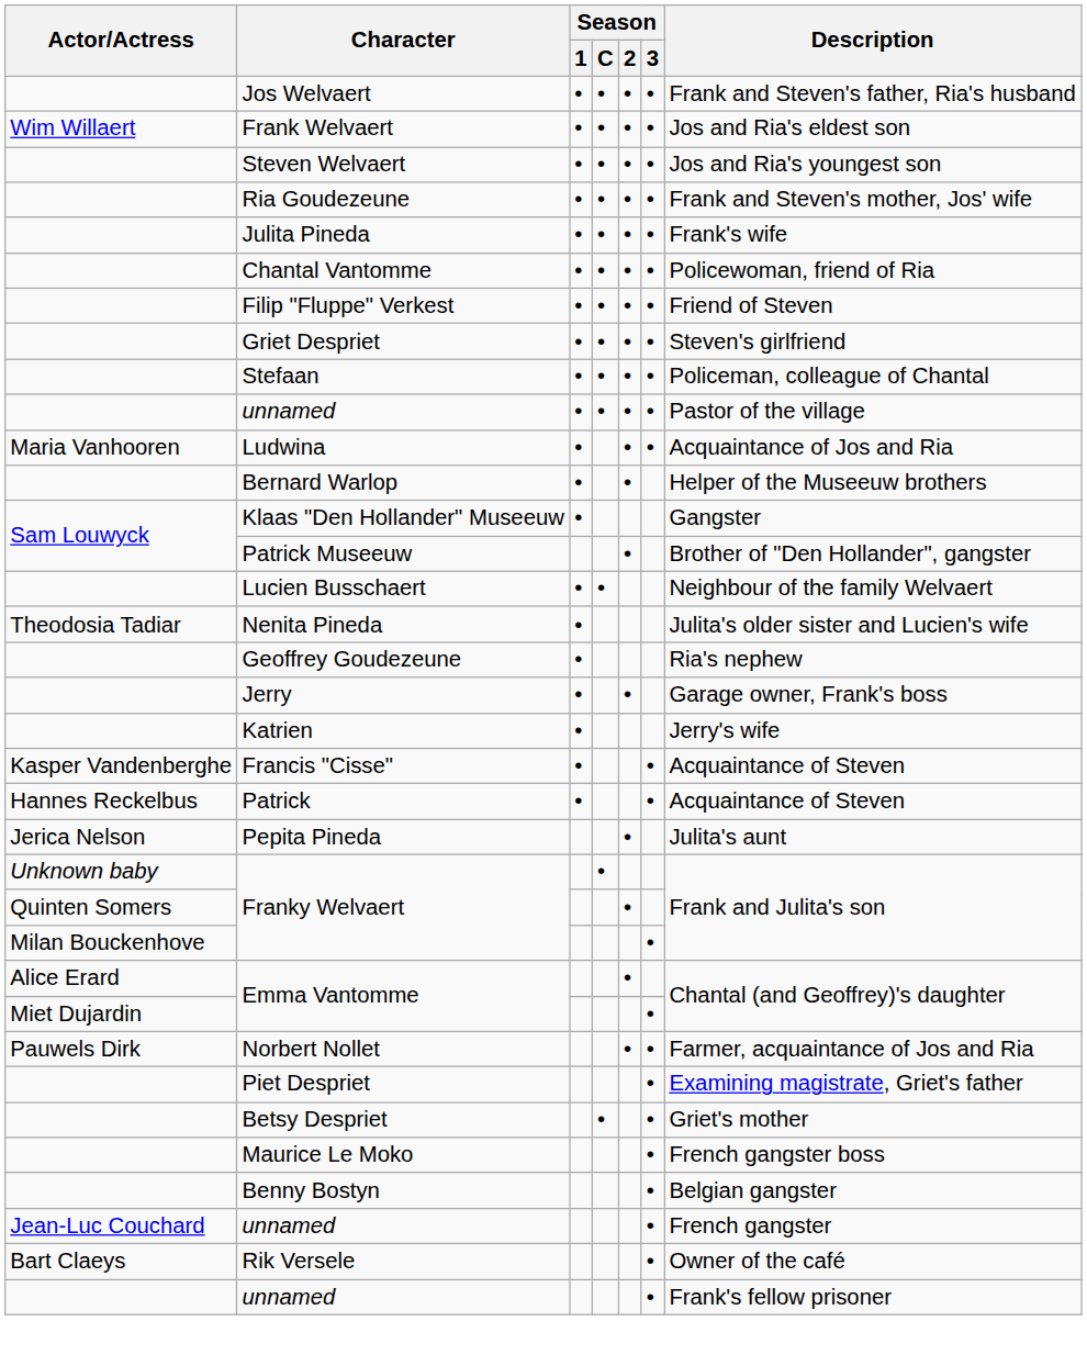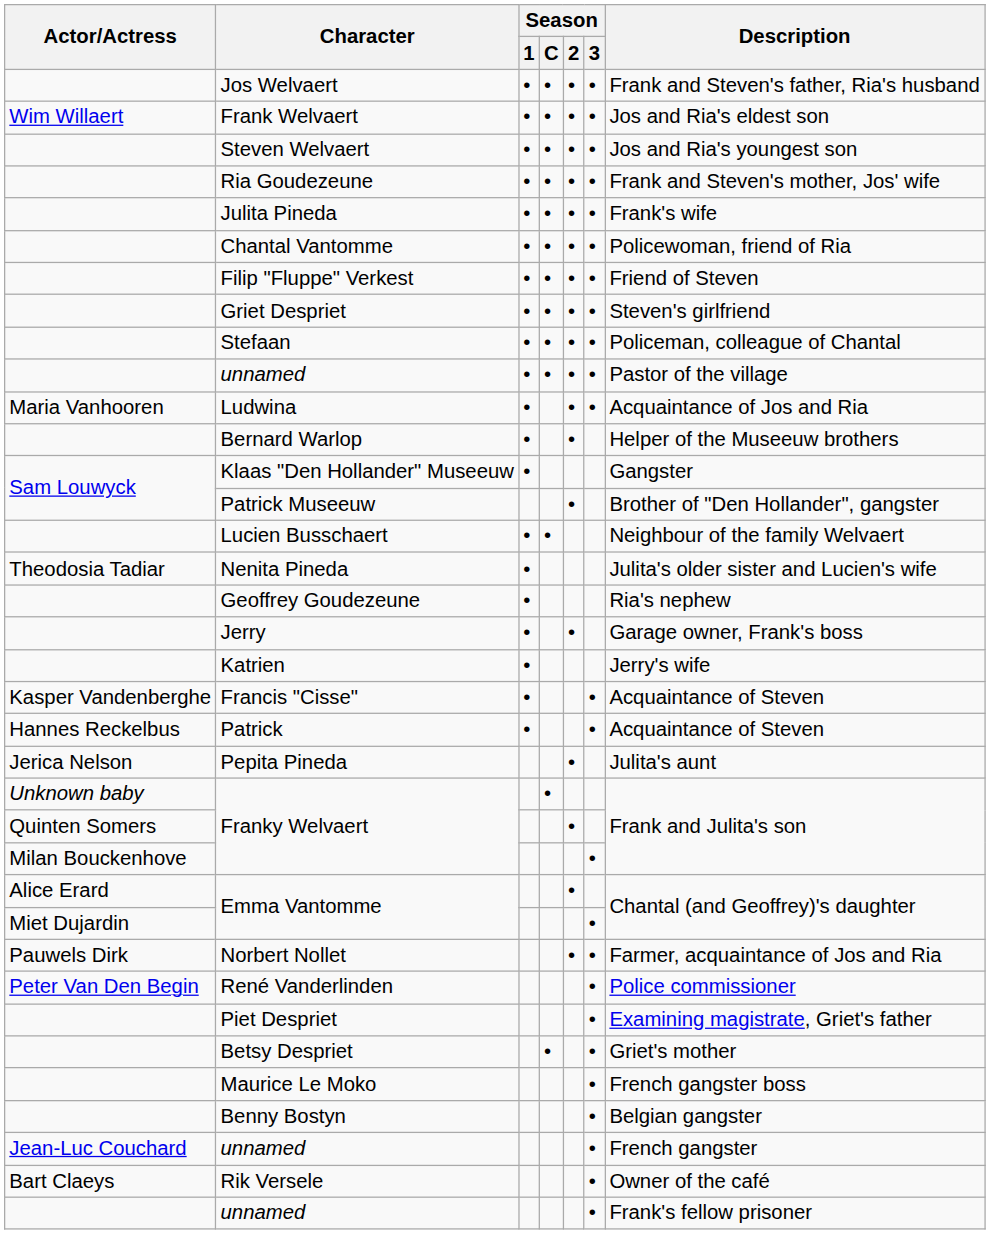+ row: Peter Van Den Begin | René Vanderlinden | • | Police commissioner
